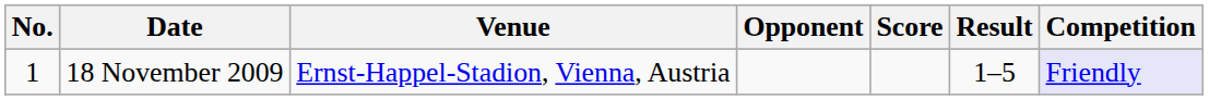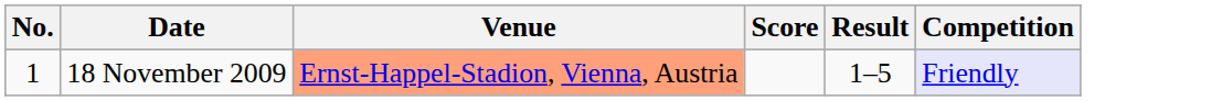- column: Opponent
18 November 2009 | Venue: no background -> lightsalmon background
